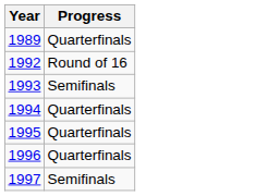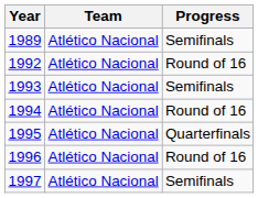+ column: Team | Atlético Nacional | Atlético Nacional | Atlético Nacional | Atlético Nacional | Atlético Nacional | Atlético Nacional | Atlético Nacional
1989 | Progress: Quarterfinals -> Semifinals
1994 | Progress: Quarterfinals -> Round of 16
1996 | Progress: Quarterfinals -> Round of 16
